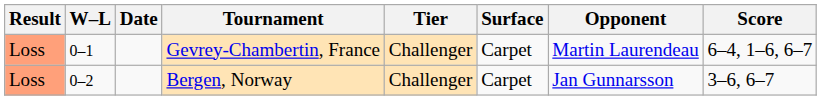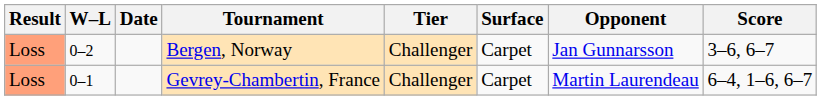rows swapped: Gevrey-Chambertin, France <-> Bergen, Norway
